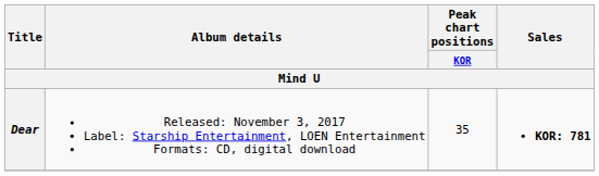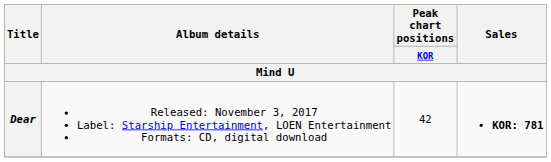Dear | Peak chart positions / KOR: 35 -> 42
